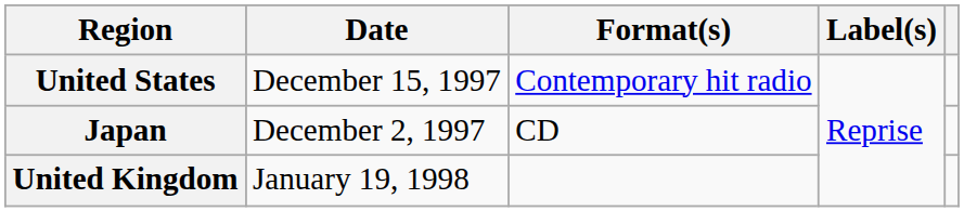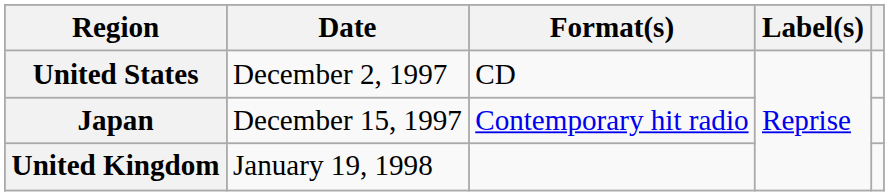United States | Date: December 15, 1997 -> December 2, 1997
United States | Format(s): Contemporary hit radio -> CD
Japan | Date: December 2, 1997 -> December 15, 1997
Japan | Format(s): CD -> Contemporary hit radio
